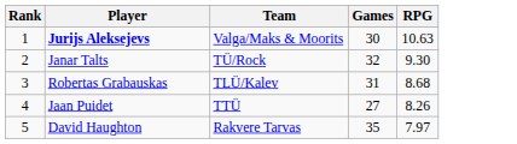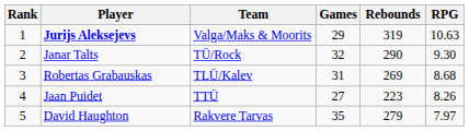+ column: Rebounds | 319 | 290 | 269 | 223 | 279
Jurijs Aleksejevs | Games: 30 -> 29
